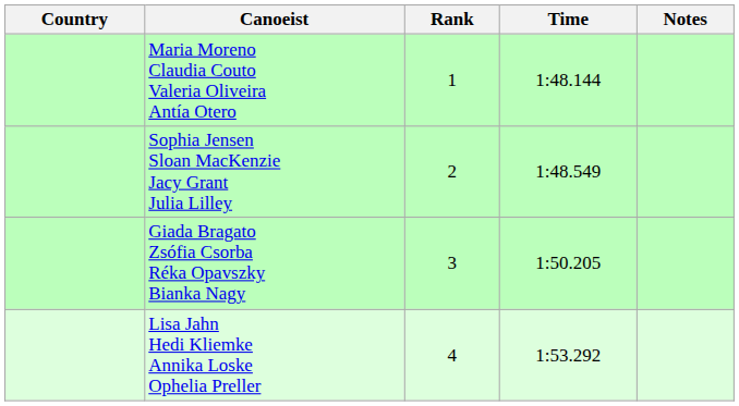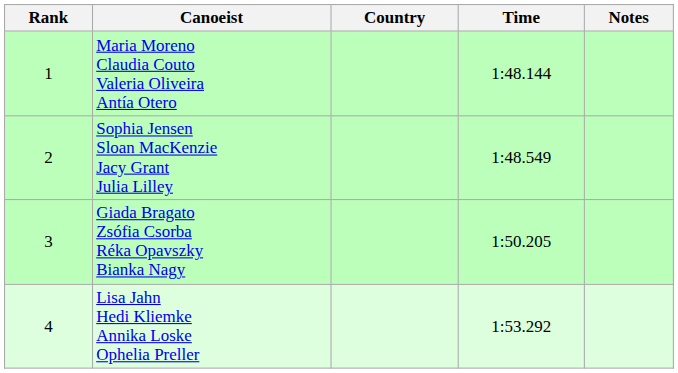columns swapped: Rank <-> Country
